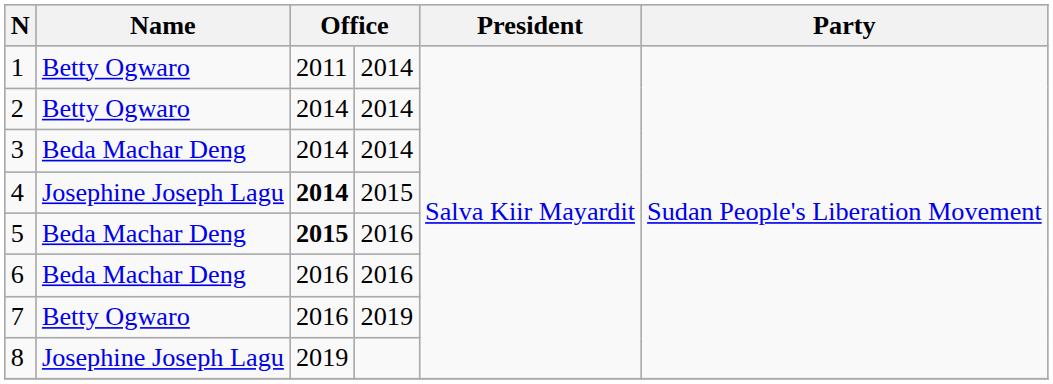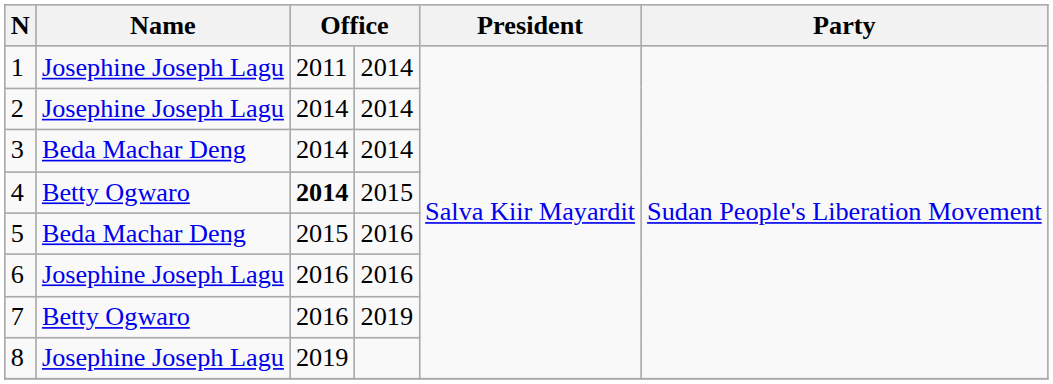1 | Name: Betty Ogwaro -> Josephine Joseph Lagu
2 | Name: Betty Ogwaro -> Josephine Joseph Lagu
4 | Name: Josephine Joseph Lagu -> Betty Ogwaro
5 | column 3: bold -> normal
6 | Name: Beda Machar Deng -> Josephine Joseph Lagu
